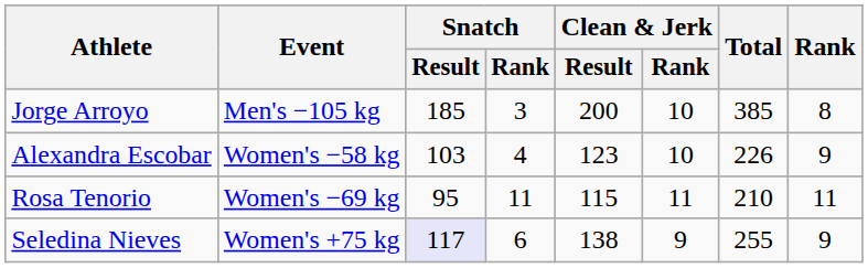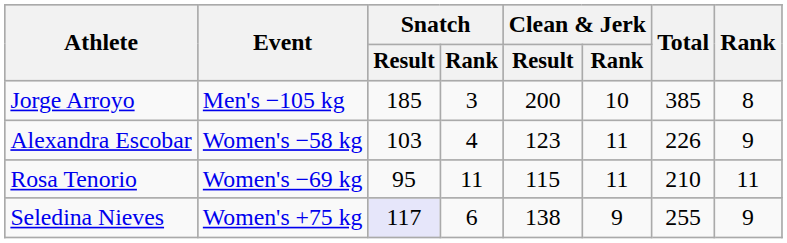Alexandra Escobar | Clean & Jerk / Rank: 10 -> 11
